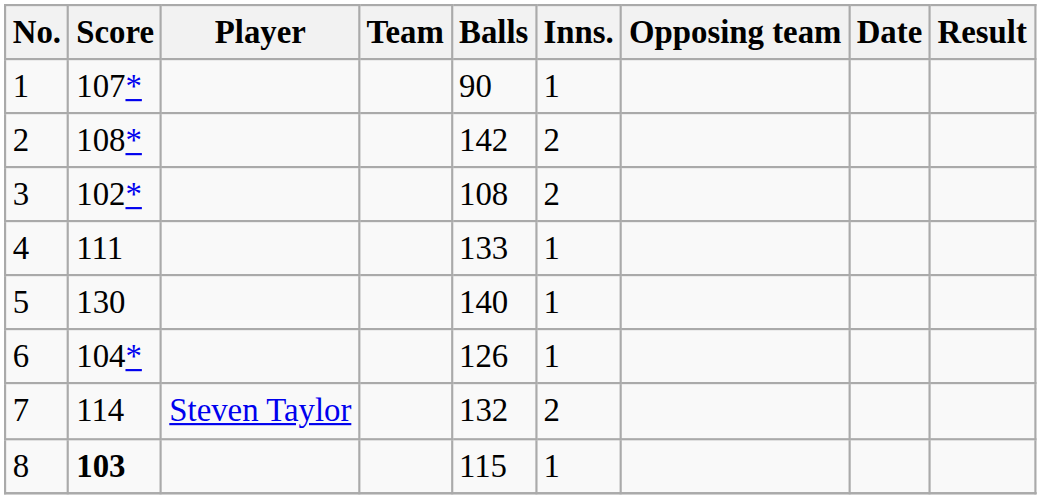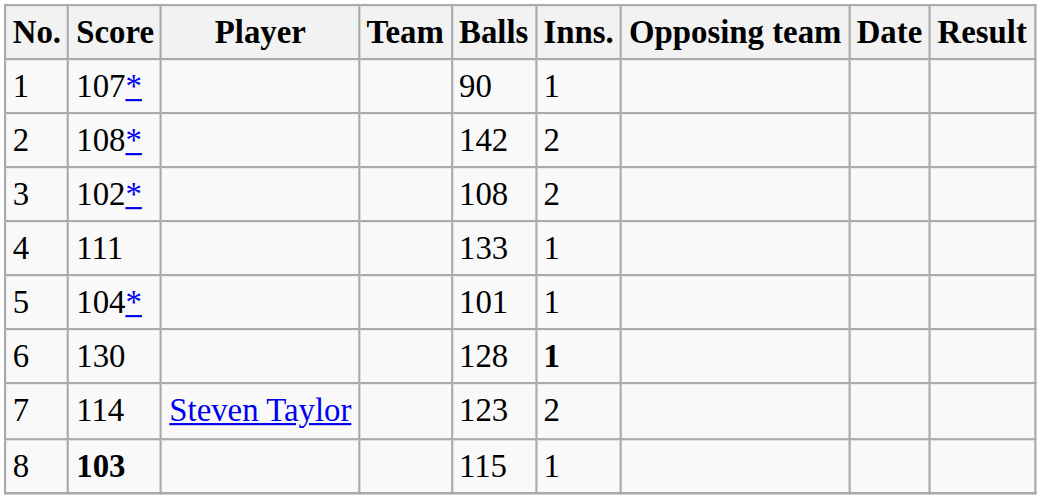5 | Score: 130 -> 104*
5 | Balls: 140 -> 101
6 | Score: 104* -> 130
6 | Balls: 126 -> 128
6 | Inns.: normal -> bold
7 | Balls: 132 -> 123
